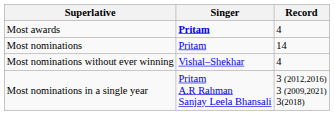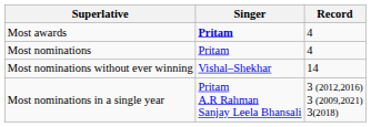Most nominations | Record: 14 -> 4
Most nominations without ever winning | Record: 4 -> 14
